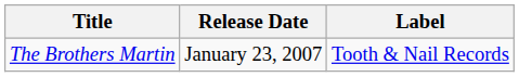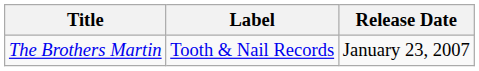columns swapped: Release Date <-> Label
